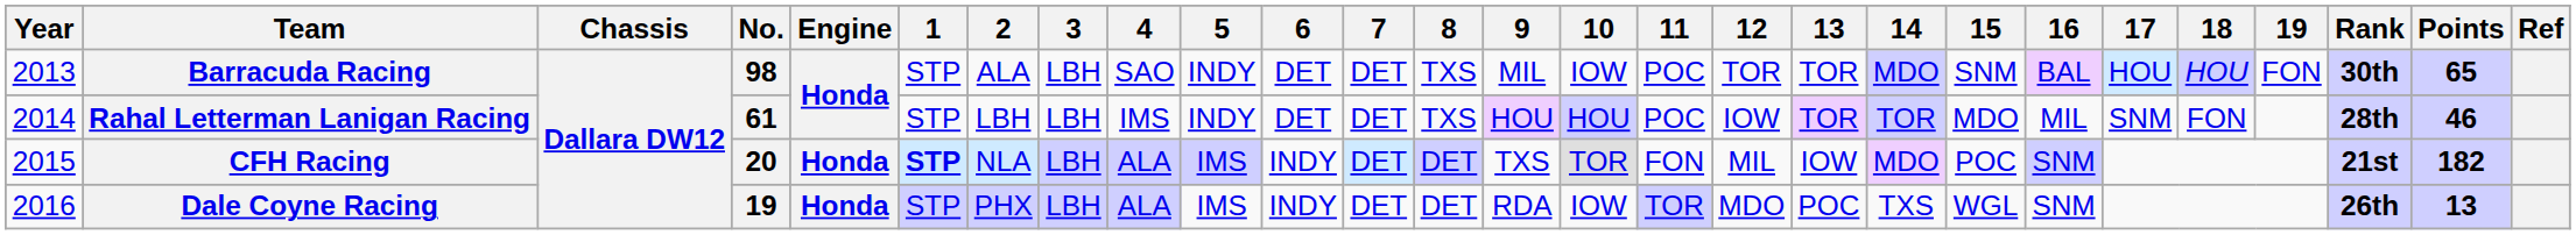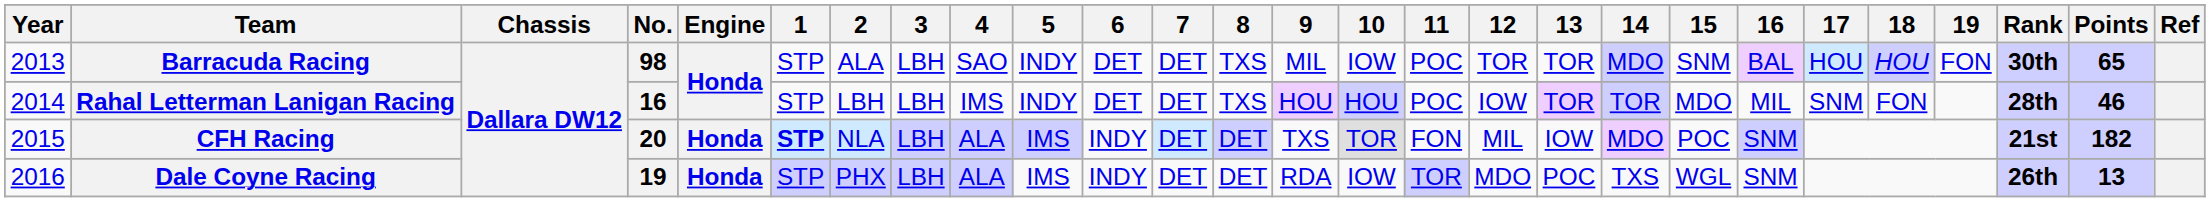Rahal Letterman Lanigan Racing | No.: 61 -> 16
